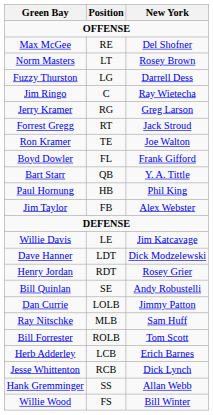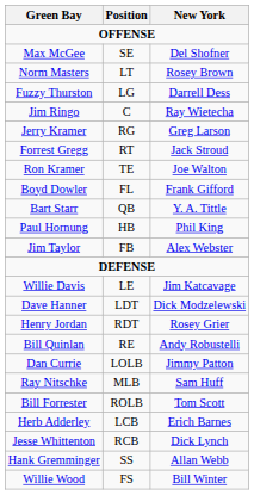Max McGee | Position: RE -> SE
Bill Quinlan | Position: SE -> RE
